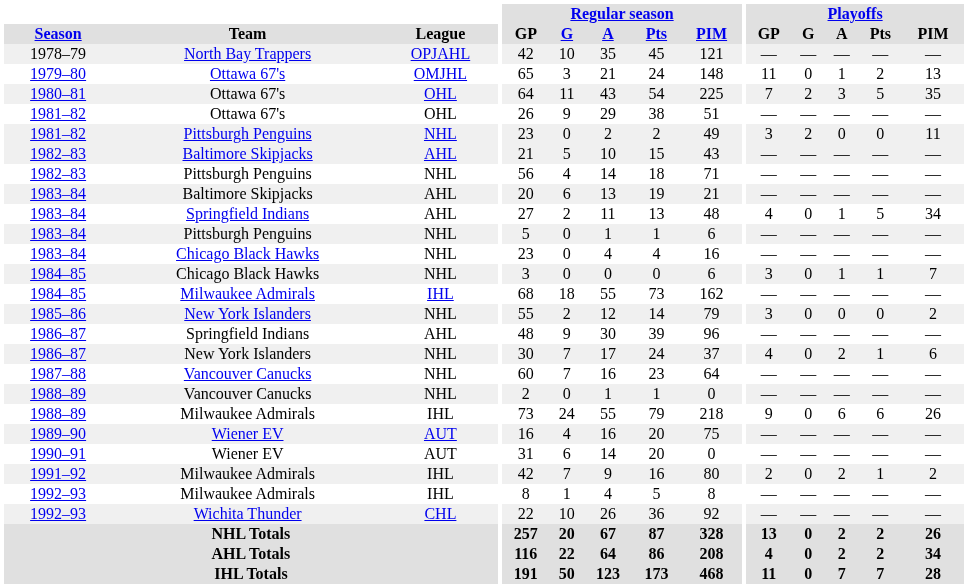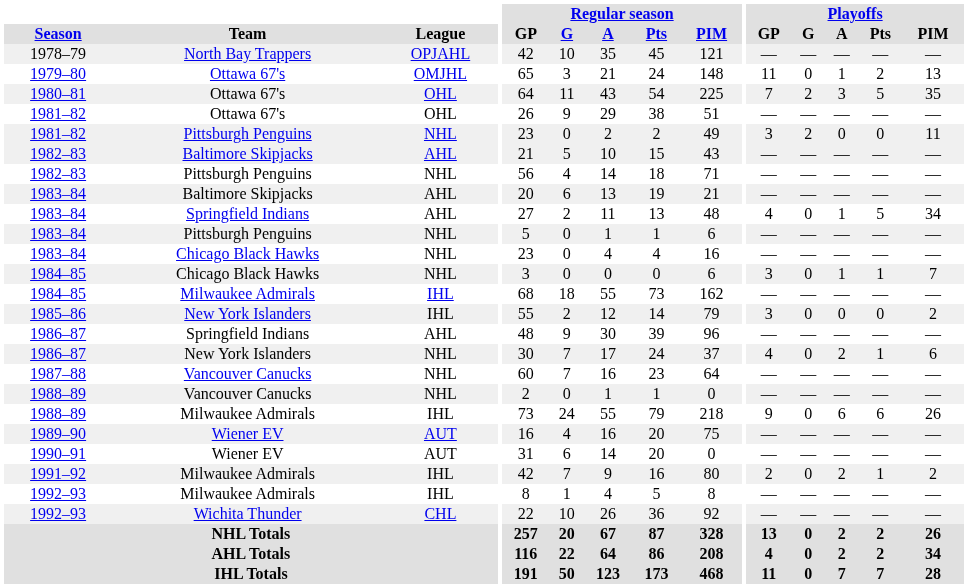1985–86 | League: NHL -> IHL
